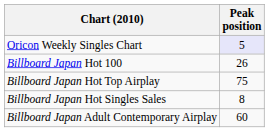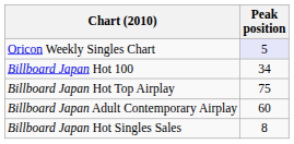Billboard Japan Hot 100 | Peak position: 26 -> 34
rows swapped: Billboard Japan Hot Singles Sales <-> Billboard Japan Adult Contemporary Airplay
